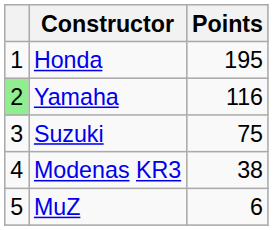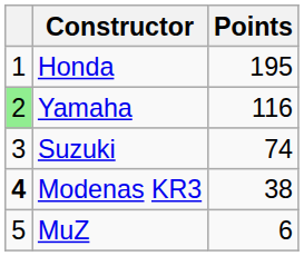Suzuki | Points: 75 -> 74
Modenas KR3 | column 1: normal -> bold
